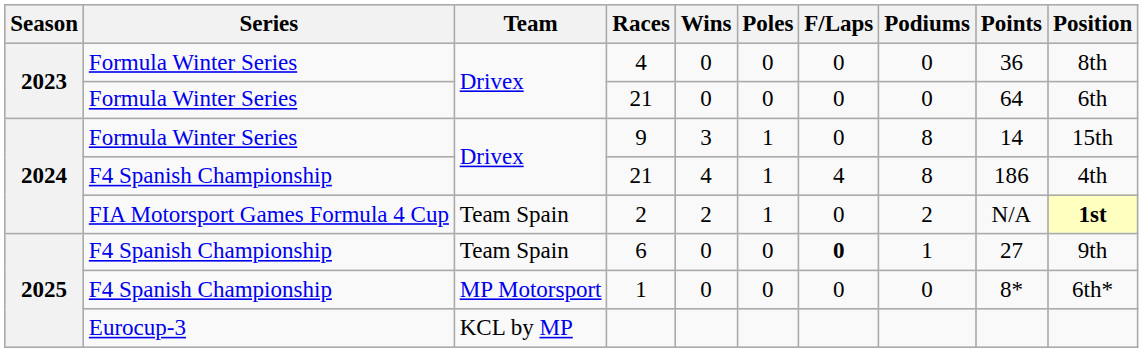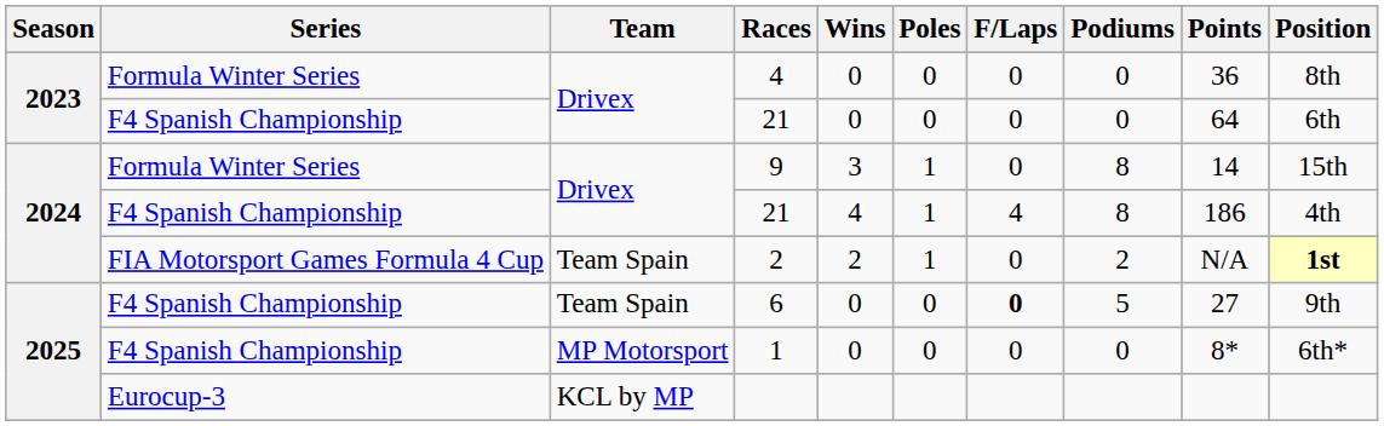2023 / 21 | Series: Formula Winter Series -> F4 Spanish Championship
6 | Podiums: 1 -> 5
